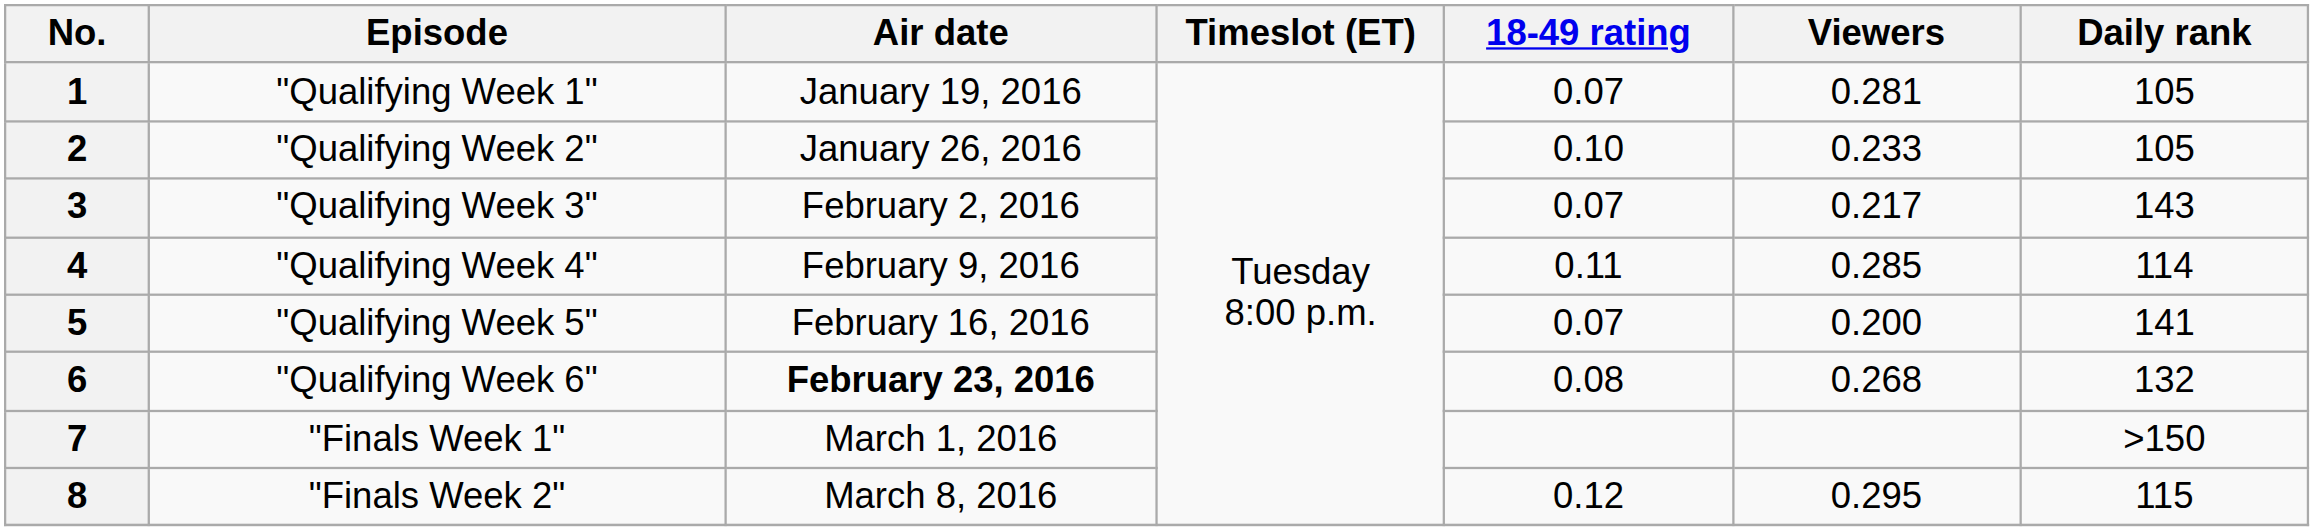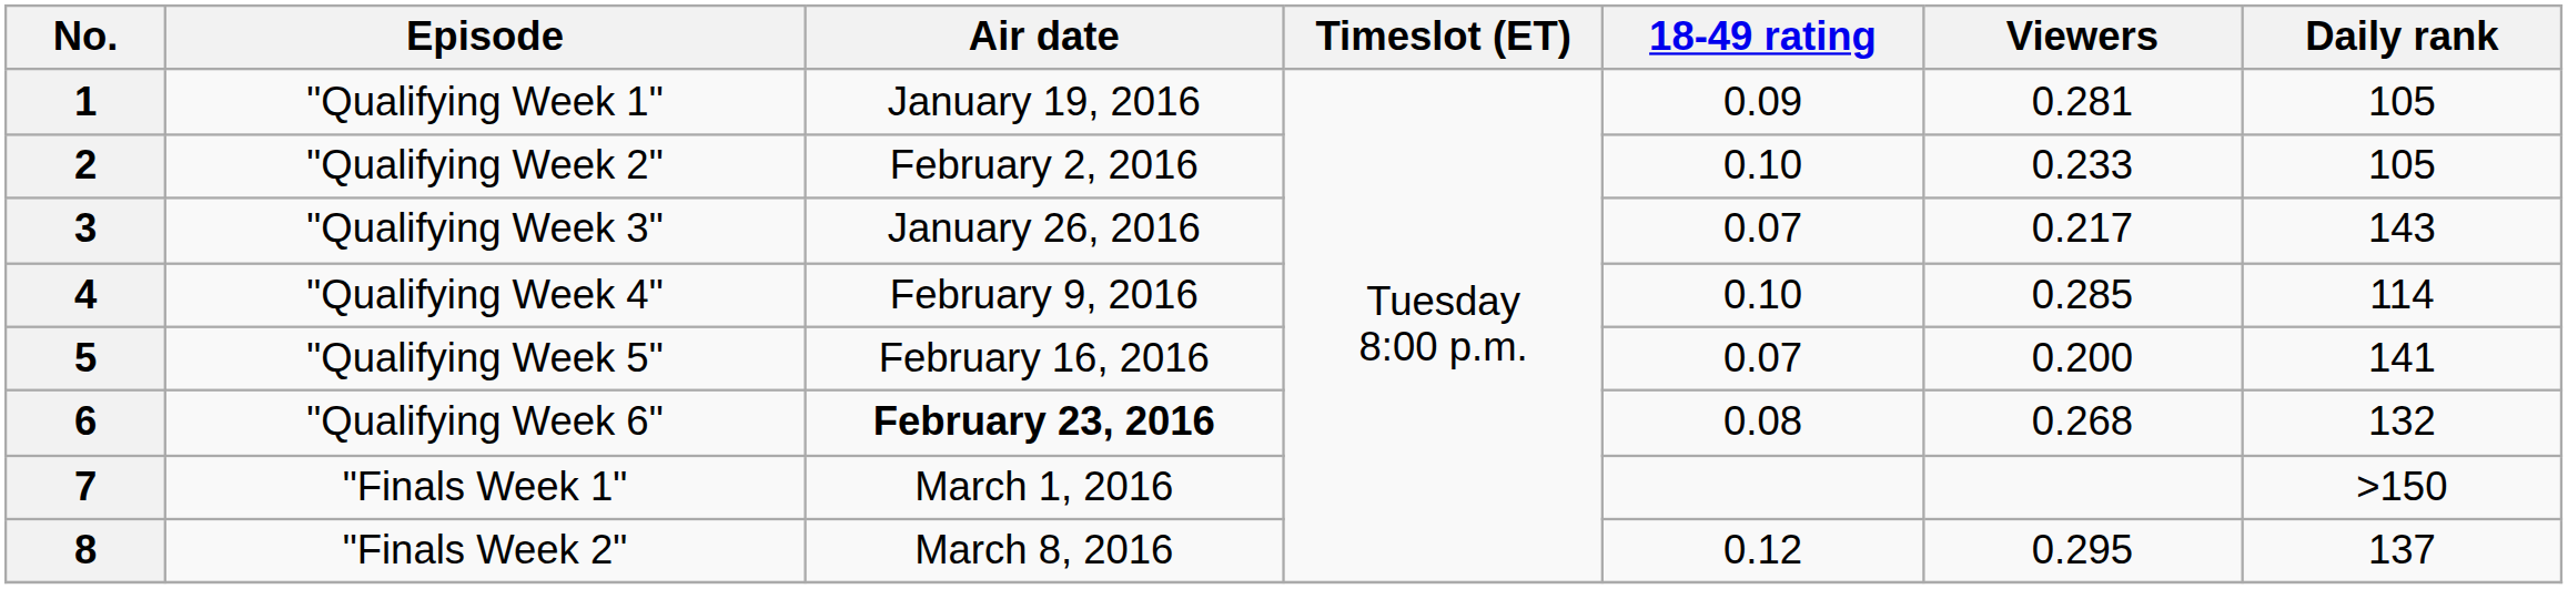1 | 18-49 rating: 0.07 -> 0.09
2 | Air date: January 26, 2016 -> February 2, 2016
3 | Air date: February 2, 2016 -> January 26, 2016
4 | 18-49 rating: 0.11 -> 0.10
8 | Daily rank: 115 -> 137
